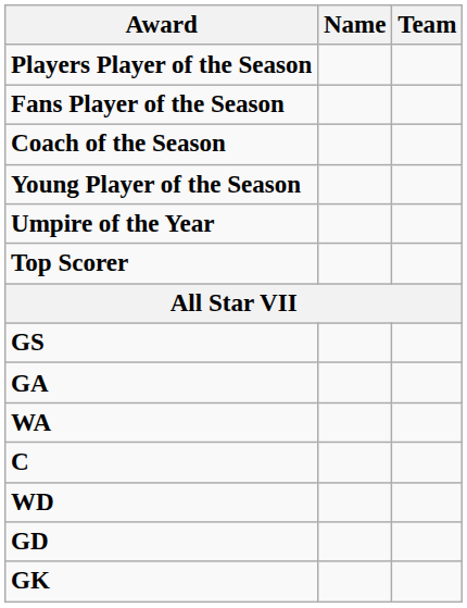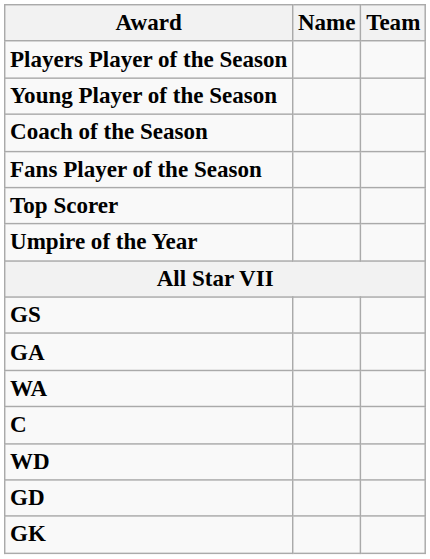rows swapped: Young Player of the Season <-> Fans Player of the Season
rows swapped: Top Scorer <-> Umpire of the Year
